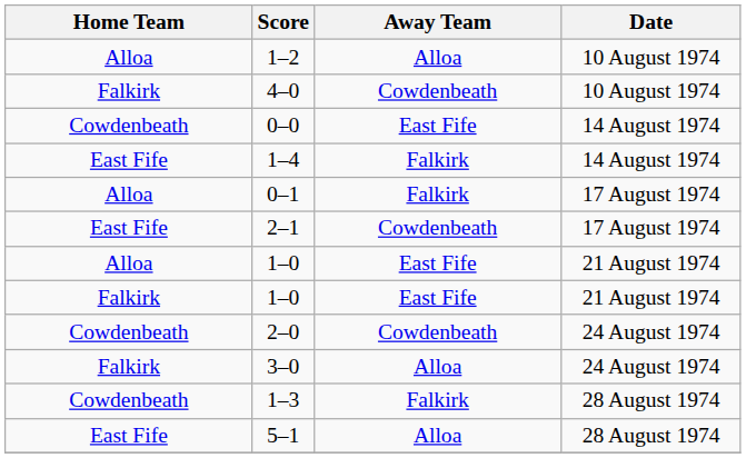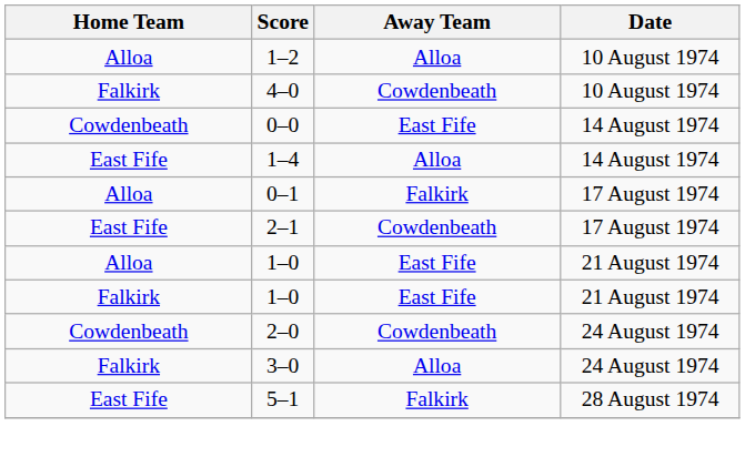1–4 | Away Team: Falkirk -> Alloa
- row: Cowdenbeath | 1–3 | Falkirk | 28 August 1974
5–1 | Away Team: Alloa -> Falkirk
